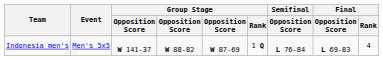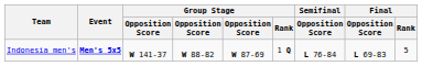Indonesia men's | Event: normal -> bold
Indonesia men's | Final / Rank: 4 -> 5
